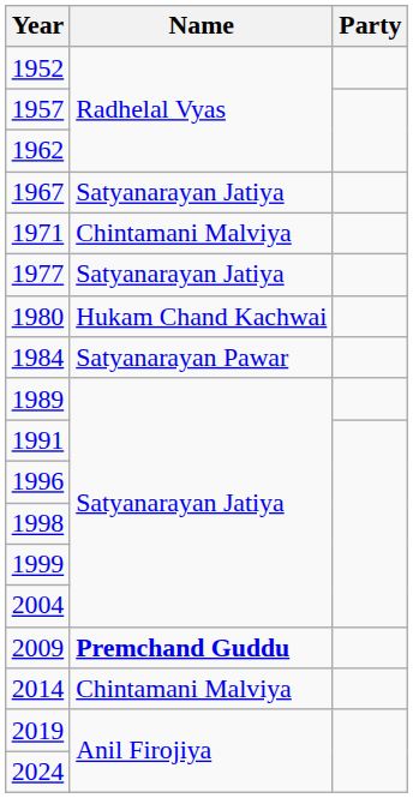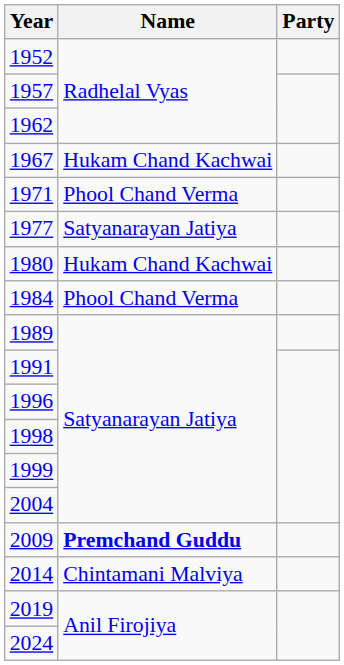1967 | Name: Satyanarayan Jatiya -> Hukam Chand Kachwai
1971 | Name: Chintamani Malviya -> Phool Chand Verma
1984 | Name: Satyanarayan Pawar -> Phool Chand Verma
